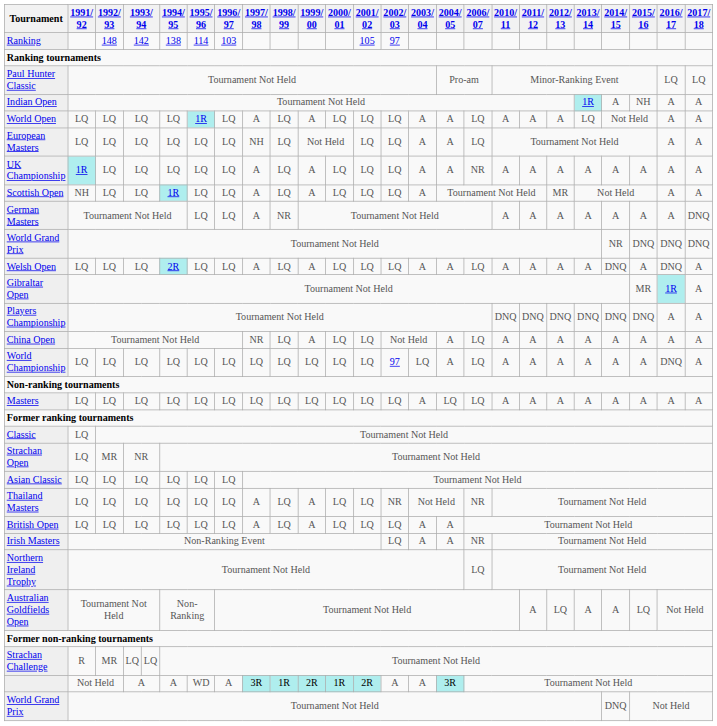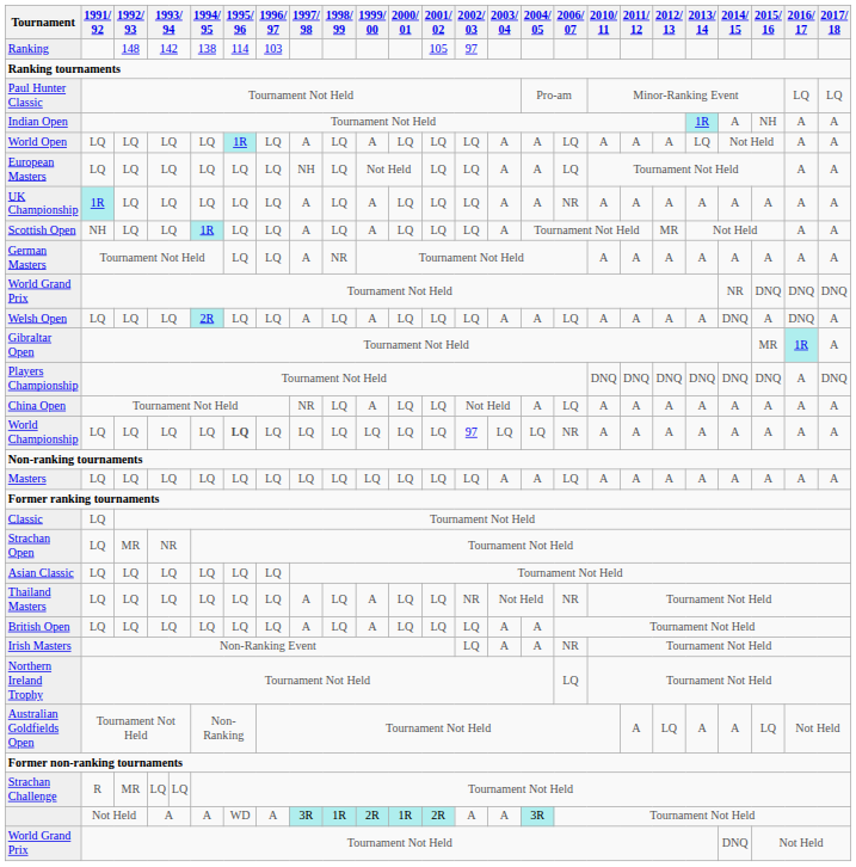German Masters | 2017/ 18: DNQ -> A
Players Championship | 2017/ 18: A -> DNQ
World Championship | 1995/ 96: normal -> bold
World Championship | 2004/ 05: A -> LQ
World Championship | 2006/ 07: LQ -> NR
World Championship | 2016/ 17: DNQ -> A
Masters | 2004/ 05: LQ -> A
